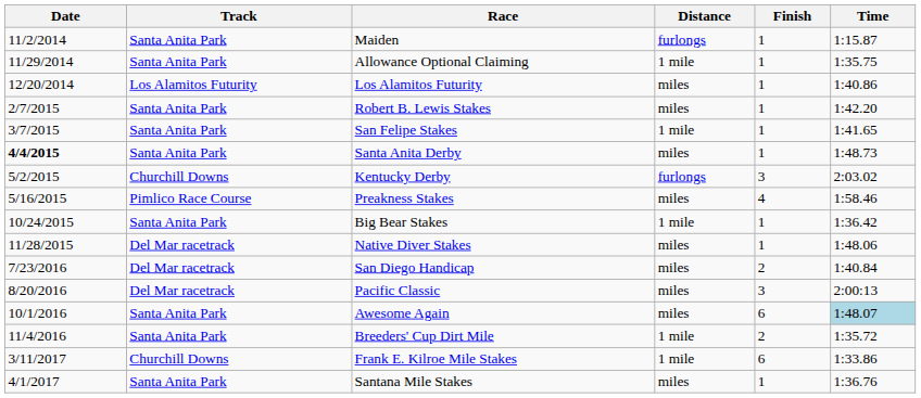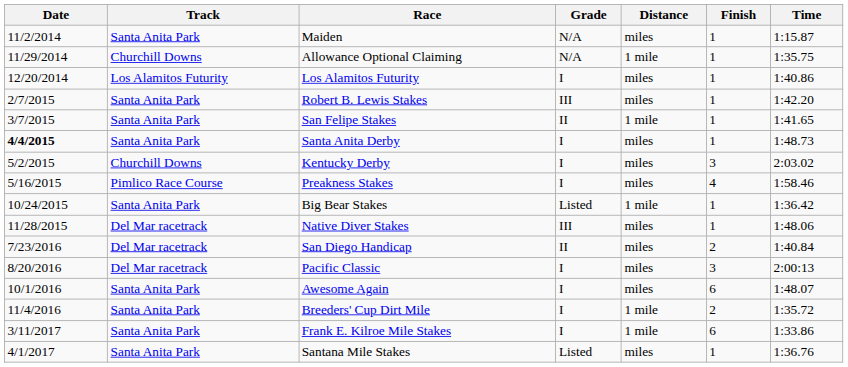+ column: Grade | N/A | N/A | I | III | II | I | I | I | Listed | III | II | I | I | I | I | Listed
Maiden | Distance: furlongs -> miles
Allowance Optional Claiming | Track: Santa Anita Park -> Churchill Downs
Kentucky Derby | Distance: furlongs -> miles
Awesome Again | Time: lightblue background -> no background
Frank E. Kilroe Mile Stakes | Track: Churchill Downs -> Santa Anita Park
